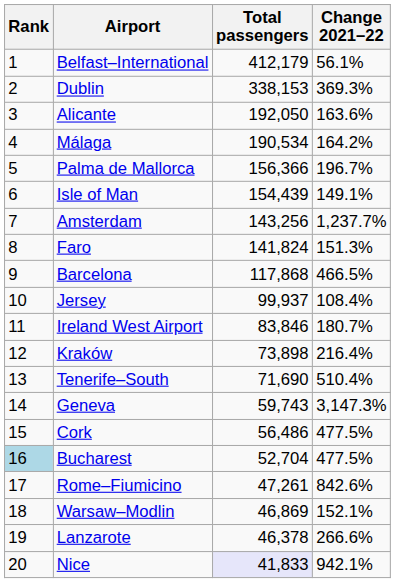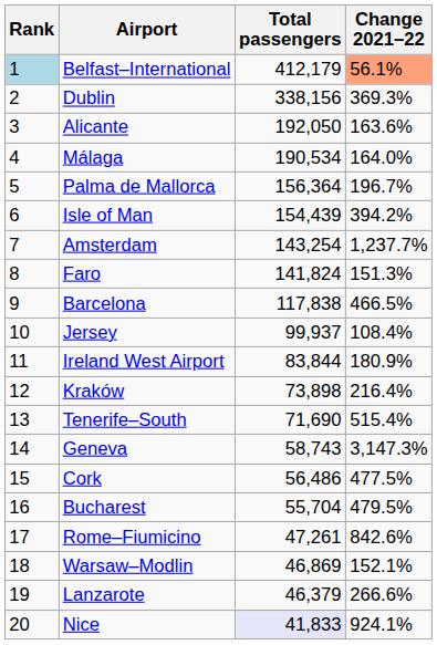Belfast–International | Rank: no background -> lightblue background
Belfast–International | Change 2021–22: no background -> lightsalmon background
Dublin | Total passengers: 338,153 -> 338,156
Málaga | Change 2021–22: 164.2% -> 164.0%
Palma de Mallorca | Total passengers: 156,366 -> 156,364
Isle of Man | Change 2021–22: 149.1% -> 394.2%
Amsterdam | Total passengers: 143,256 -> 143,254
Barcelona | Total passengers: 117,868 -> 117,838
Ireland West Airport | Total passengers: 83,846 -> 83,844
Ireland West Airport | Change 2021–22: 180.7% -> 180.9%
Tenerife–South | Change 2021–22: 510.4% -> 515.4%
Geneva | Total passengers: 59,743 -> 58,743
Bucharest | Rank: lightblue background -> no background
Bucharest | Total passengers: 52,704 -> 55,704
Bucharest | Change 2021–22: 477.5% -> 479.5%
Lanzarote | Total passengers: 46,378 -> 46,379
Nice | Change 2021–22: 942.1% -> 924.1%
